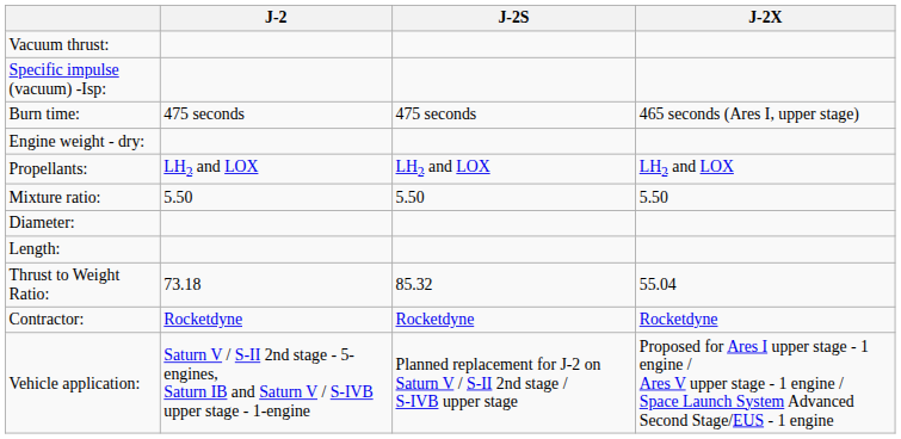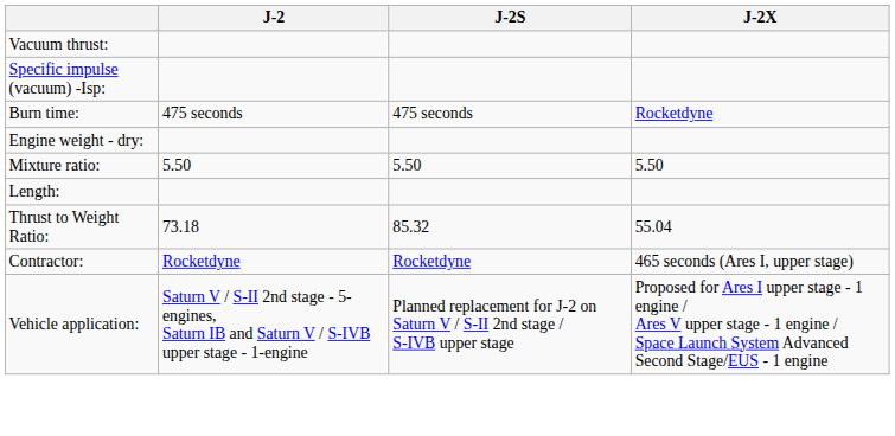Burn time: | J-2X: 465 seconds (Ares I, upper stage) -> Rocketdyne
- row: Propellants: | LH2 and LOX | LH2 and LOX | LH2 and LOX
- row: Diameter:
Contractor: | J-2X: Rocketdyne -> 465 seconds (Ares I, upper stage)
